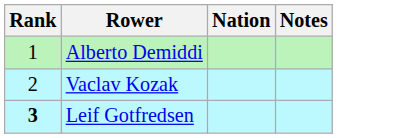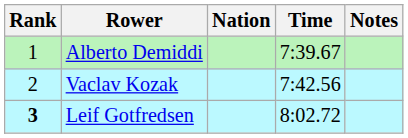+ column: Time | 7:39.67 | 7:42.56 | 8:02.72
